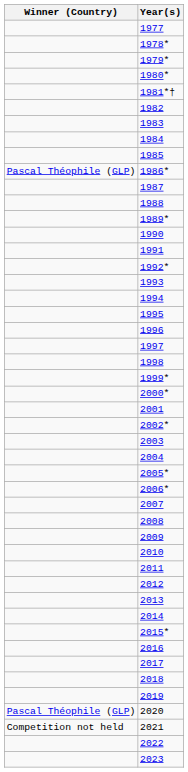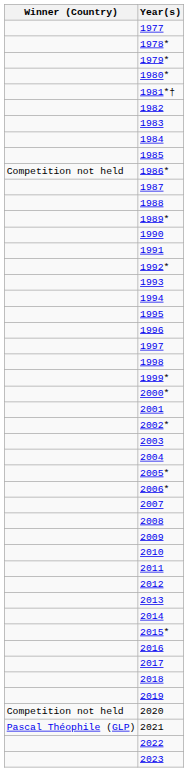1986* | Winner (Country): Pascal Théophile (GLP) -> Competition not held
2020 | Winner (Country): Pascal Théophile (GLP) -> Competition not held
2021 | Winner (Country): Competition not held -> Pascal Théophile (GLP)
